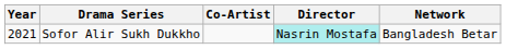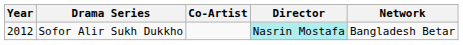Sofor Alir Sukh Dukkho | Year: 2021 -> 2012
